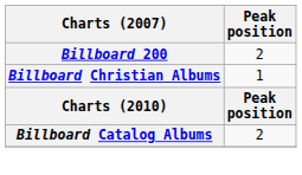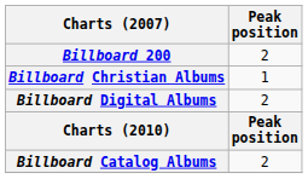+ row: Billboard Digital Albums | 2
